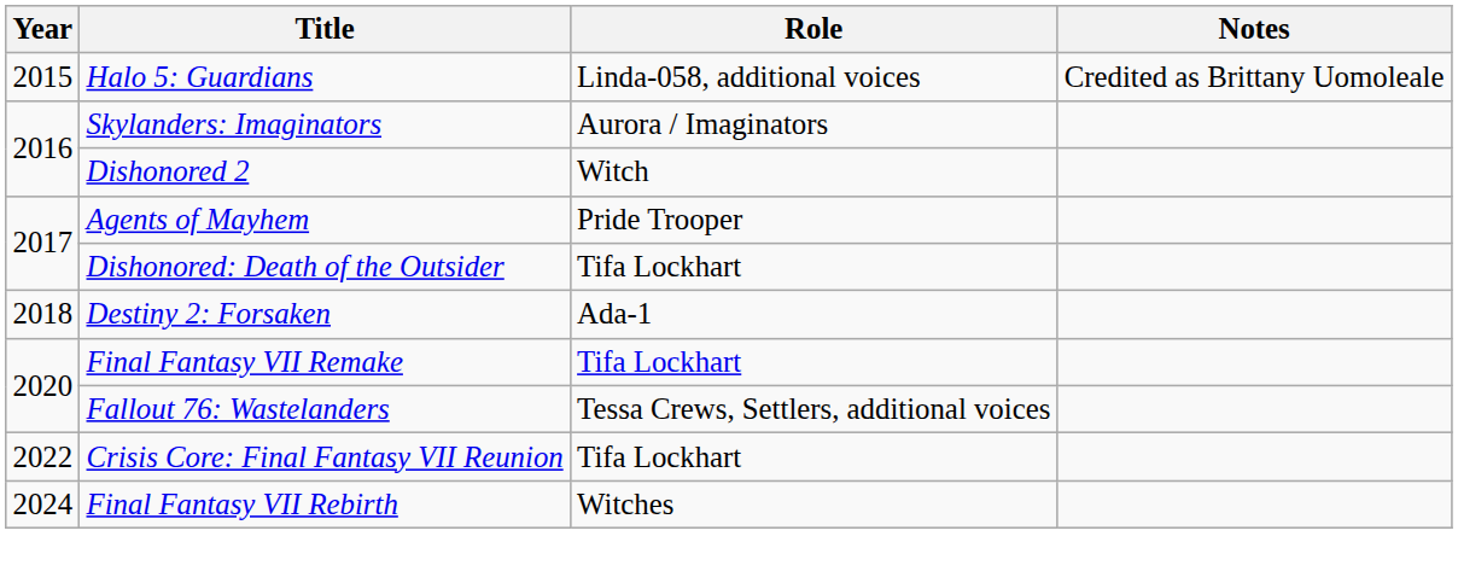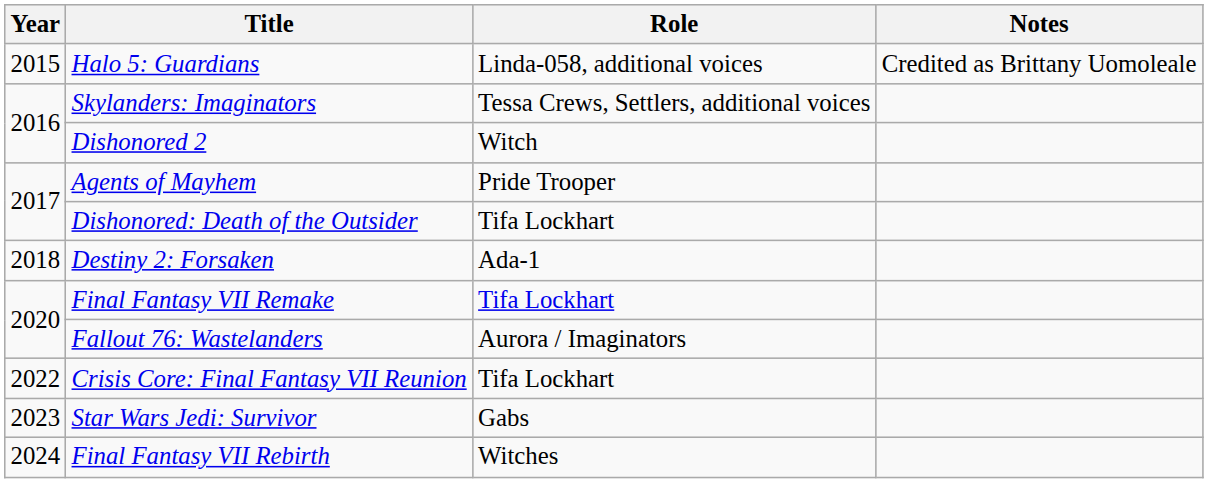Skylanders: Imaginators | Role: Aurora / Imaginators -> Tessa Crews, Settlers, additional voices
Fallout 76: Wastelanders | Role: Tessa Crews, Settlers, additional voices -> Aurora / Imaginators
+ row: 2023 | Star Wars Jedi: Survivor | Gabs
